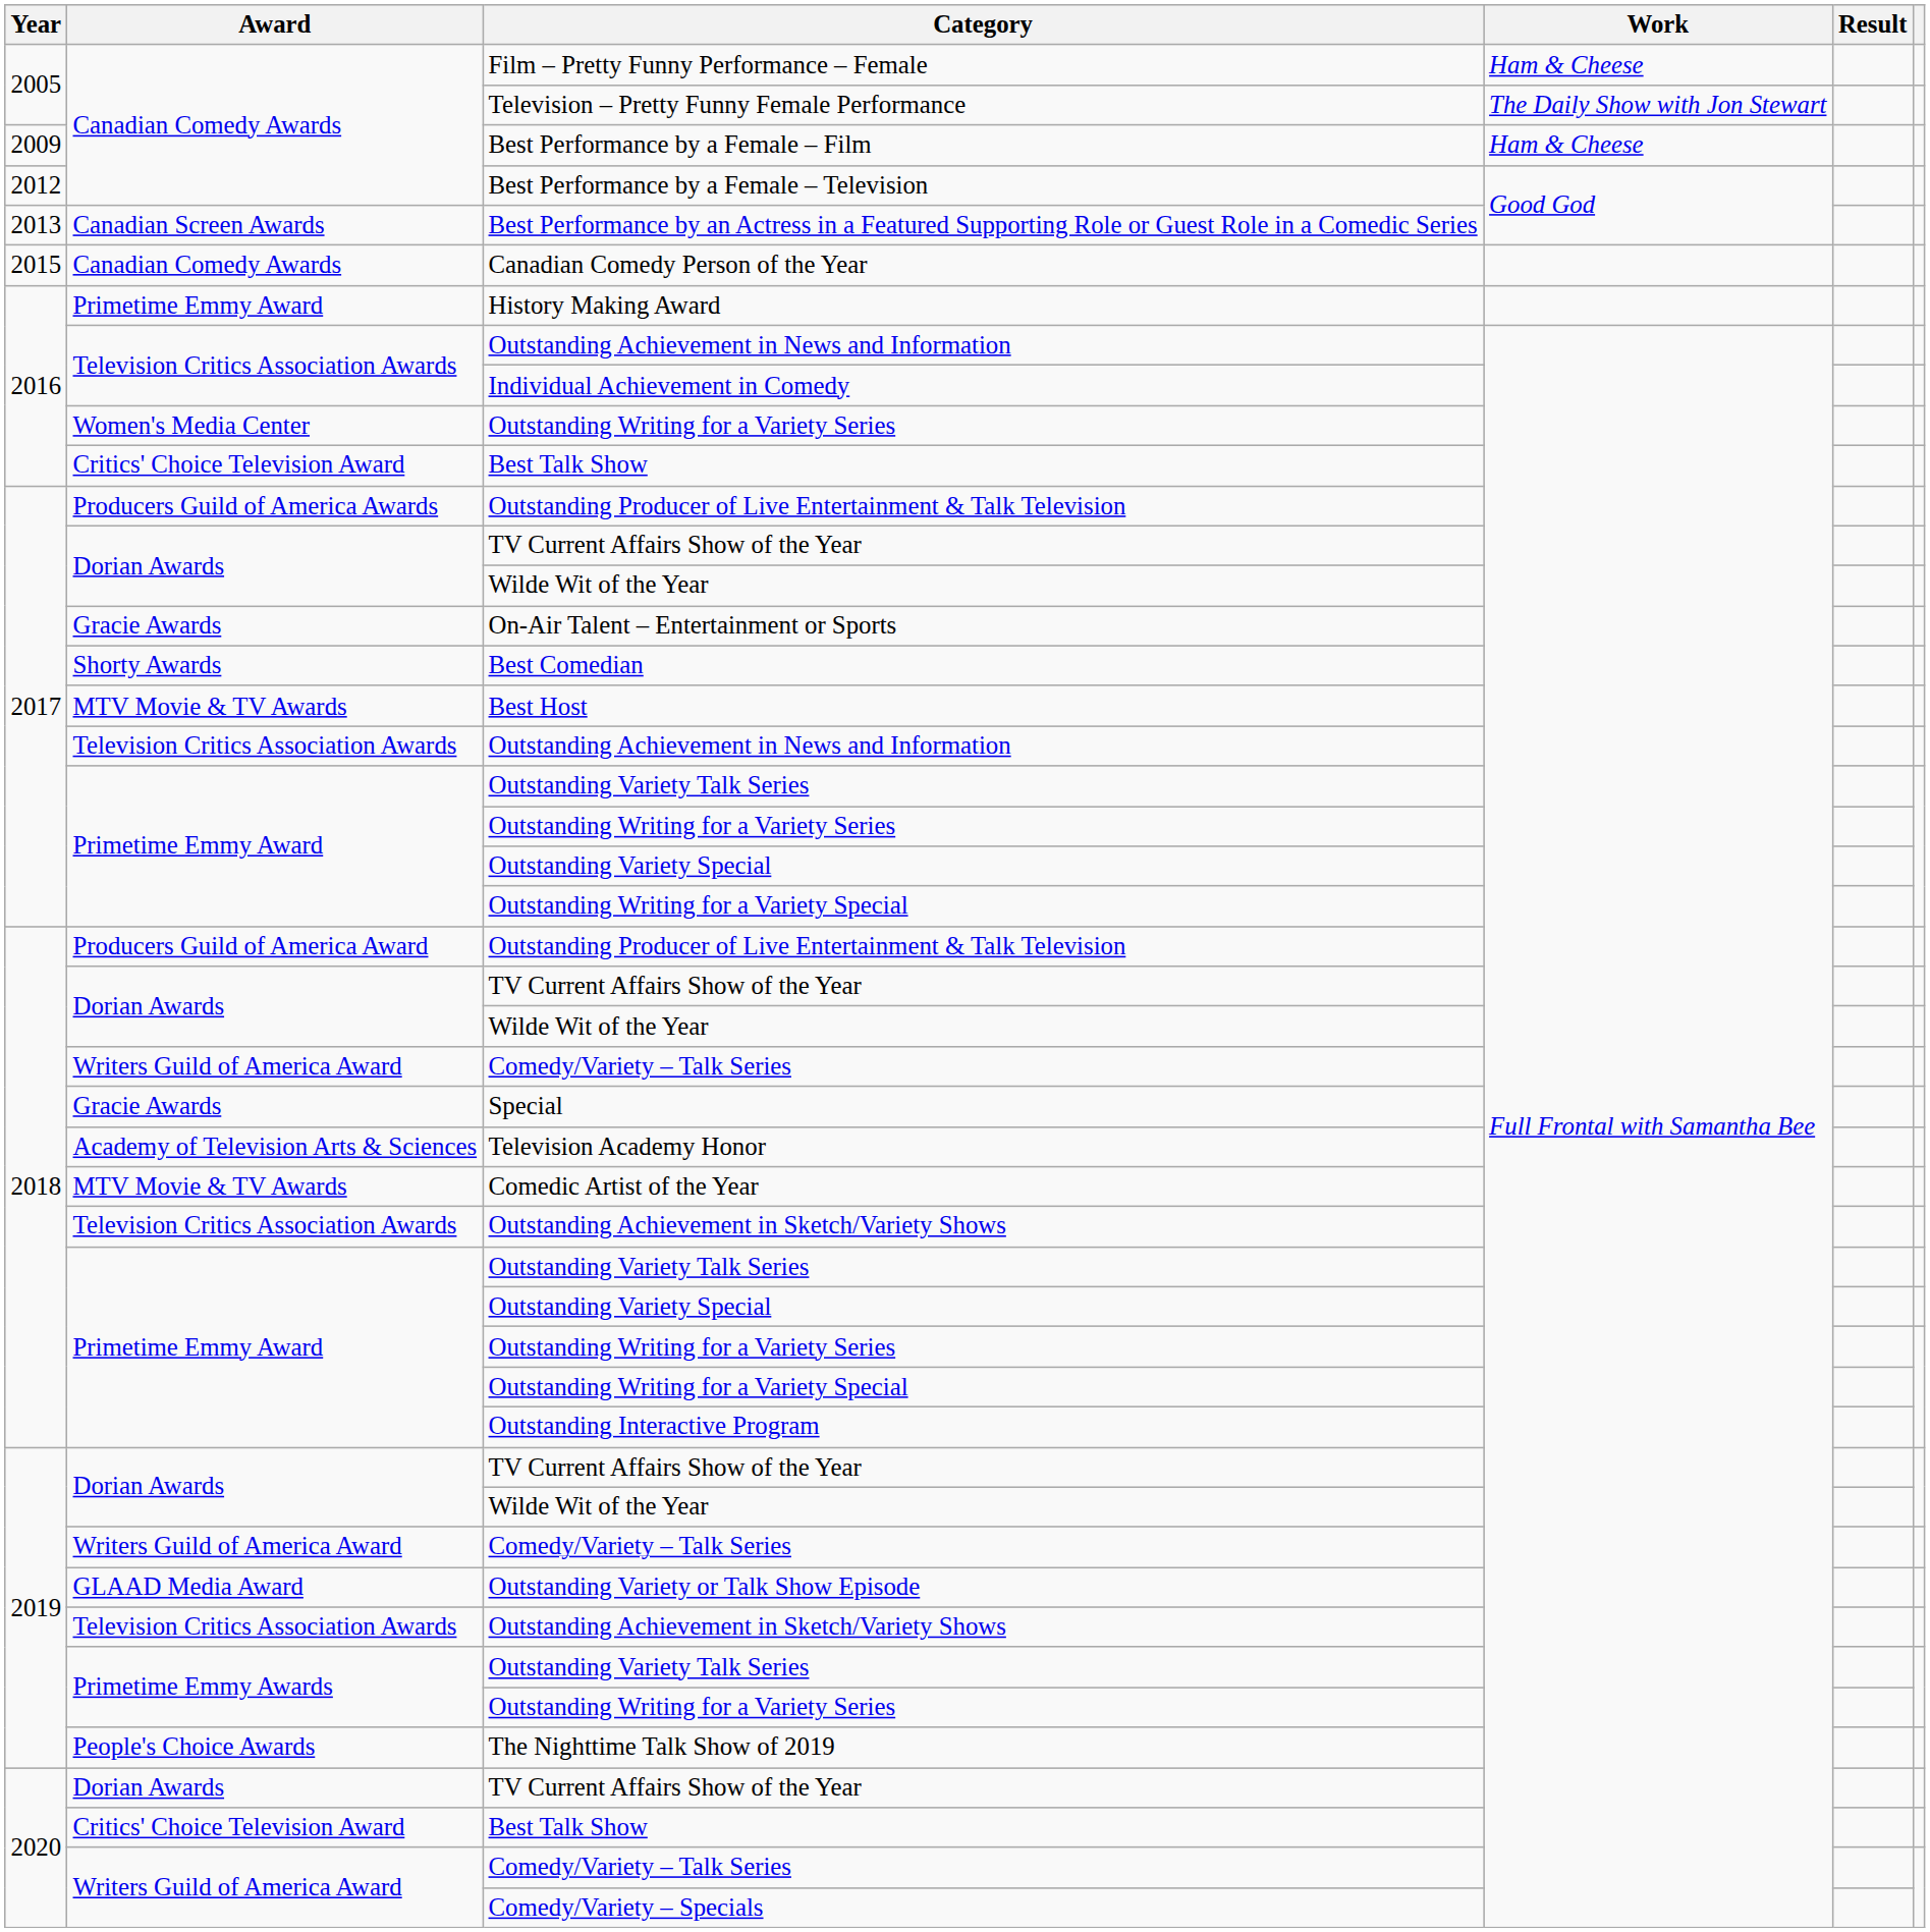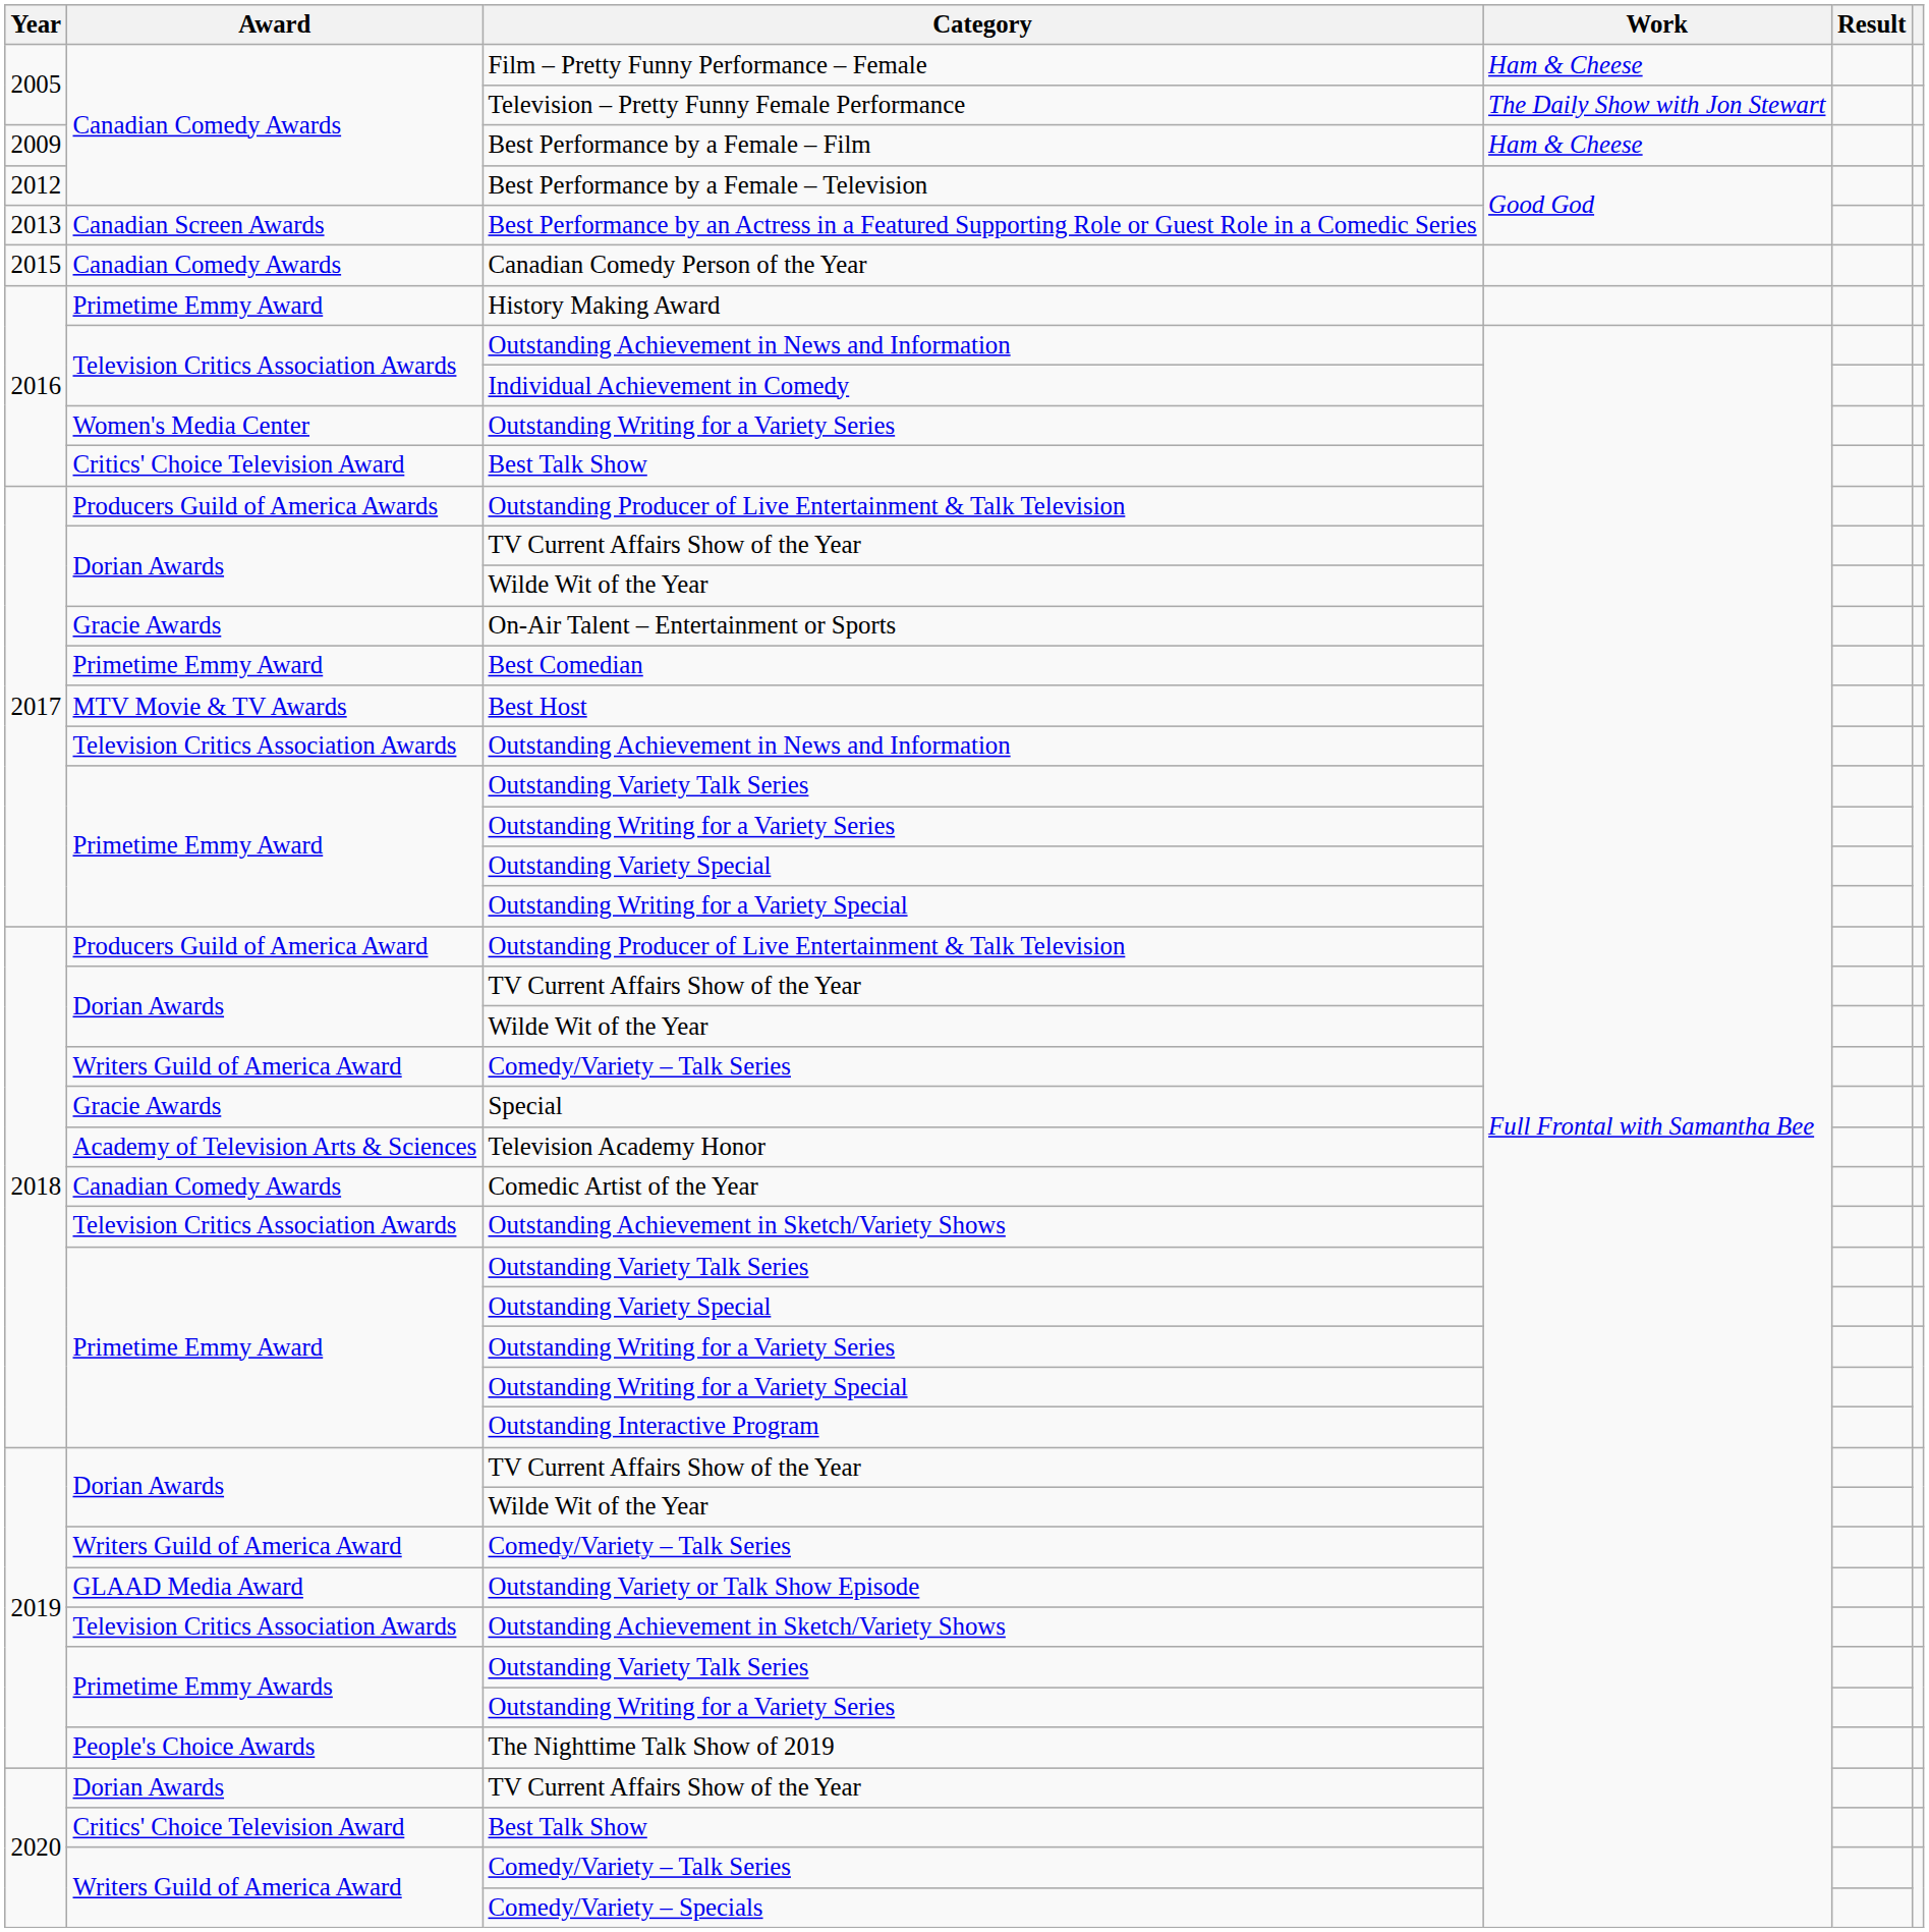Best Comedian | Award: Shorty Awards -> Primetime Emmy Award
Comedic Artist of the Year | Award: MTV Movie & TV Awards -> Canadian Comedy Awards
